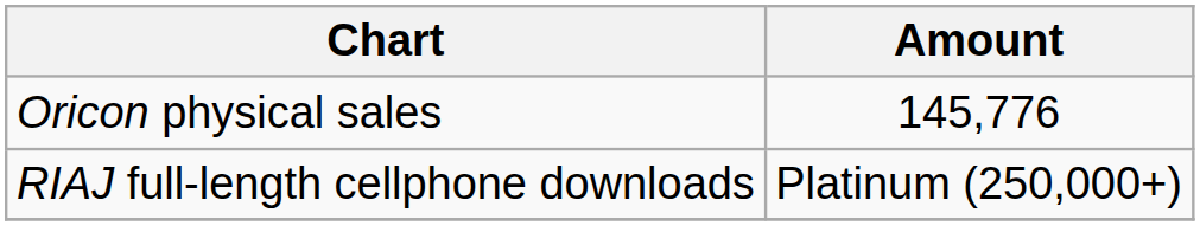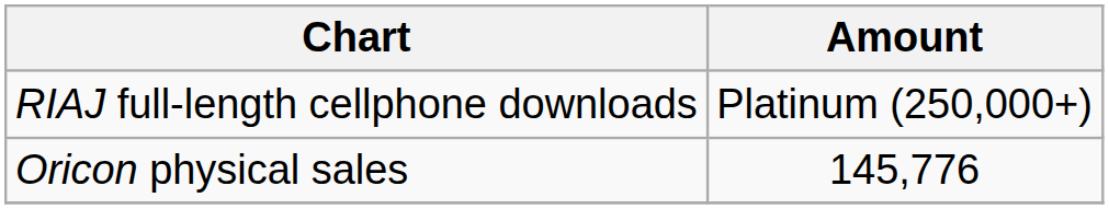rows swapped: Oricon physical sales <-> RIAJ full-length cellphone downloads
